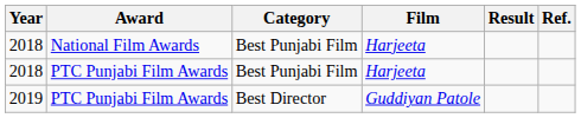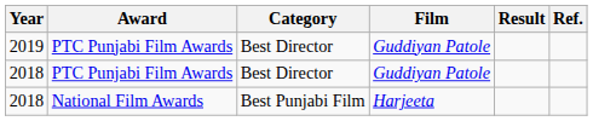rows swapped: 2018 / National Film Awards <-> 2019
2018 / PTC Punjabi Film Awards | Category: Best Punjabi Film -> Best Director
2018 / PTC Punjabi Film Awards | Film: Harjeeta -> Guddiyan Patole
